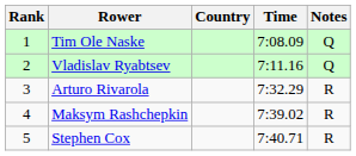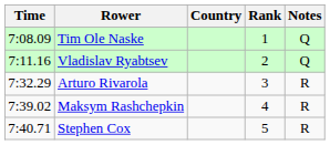columns swapped: Rank <-> Time
